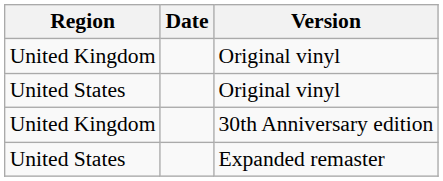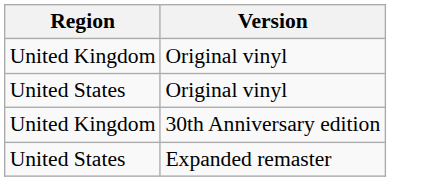- column: Date
